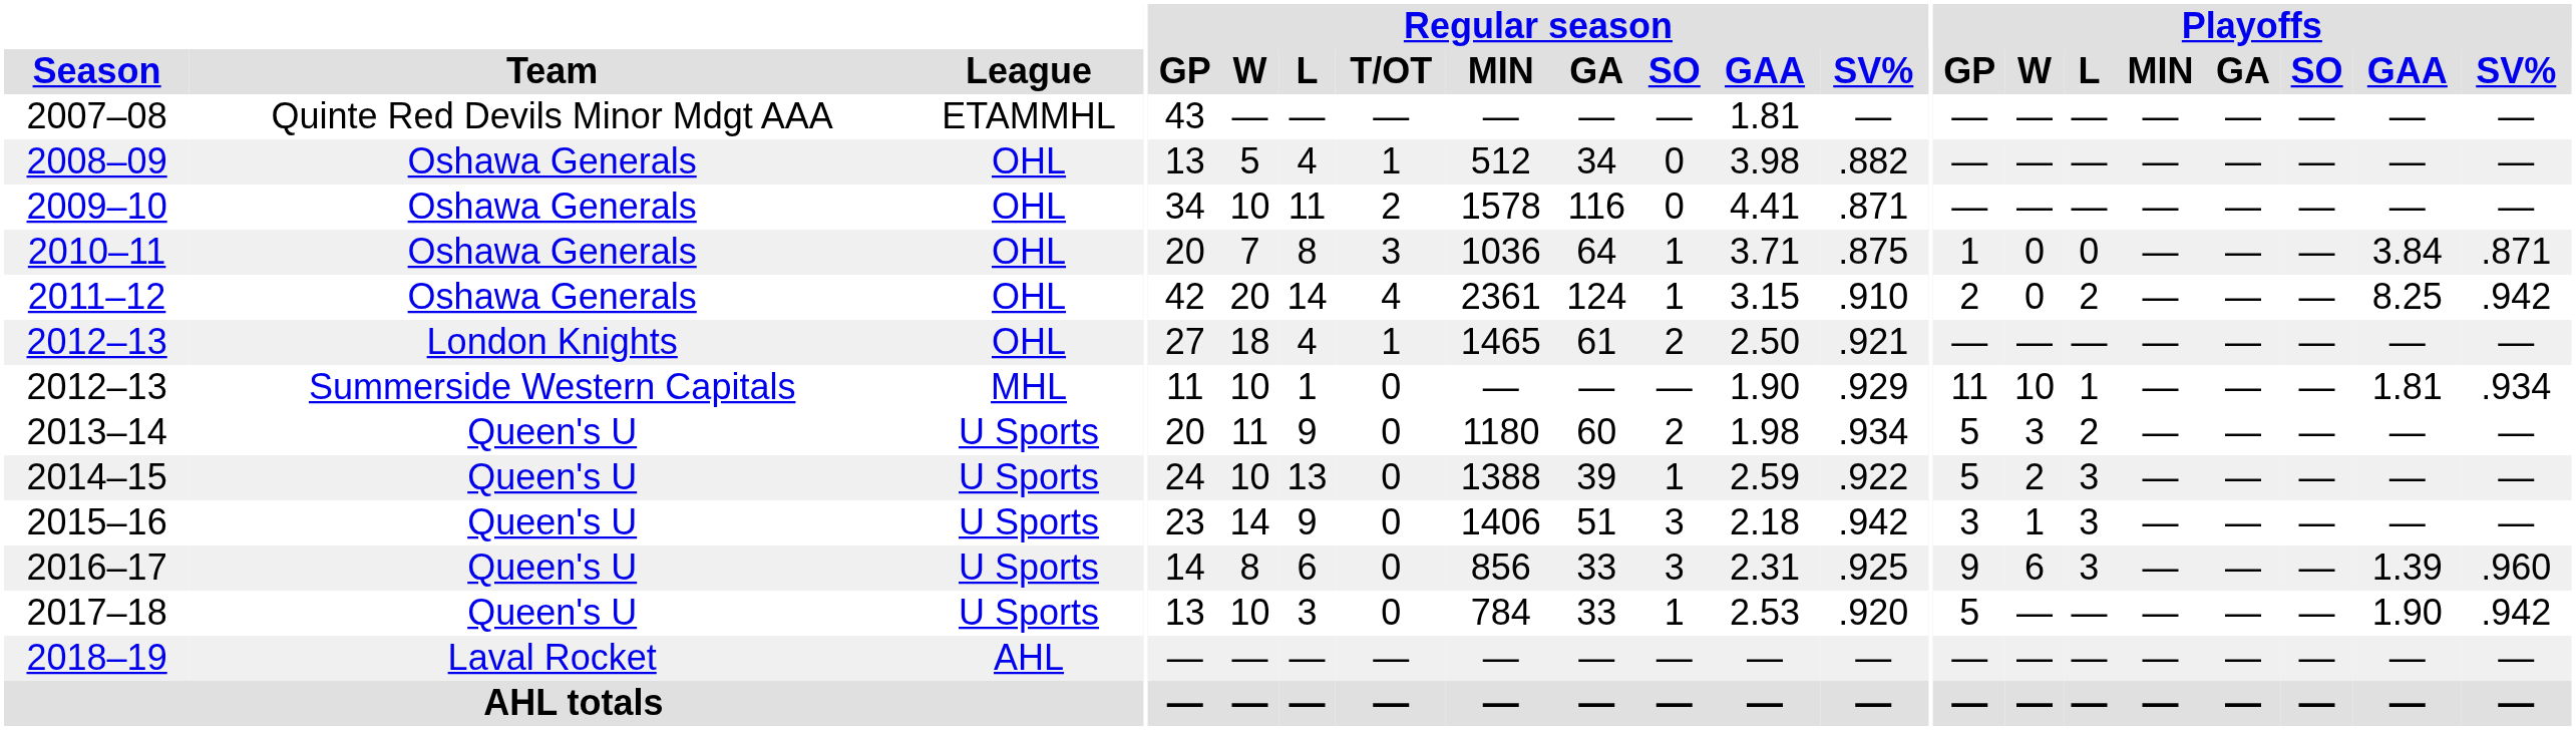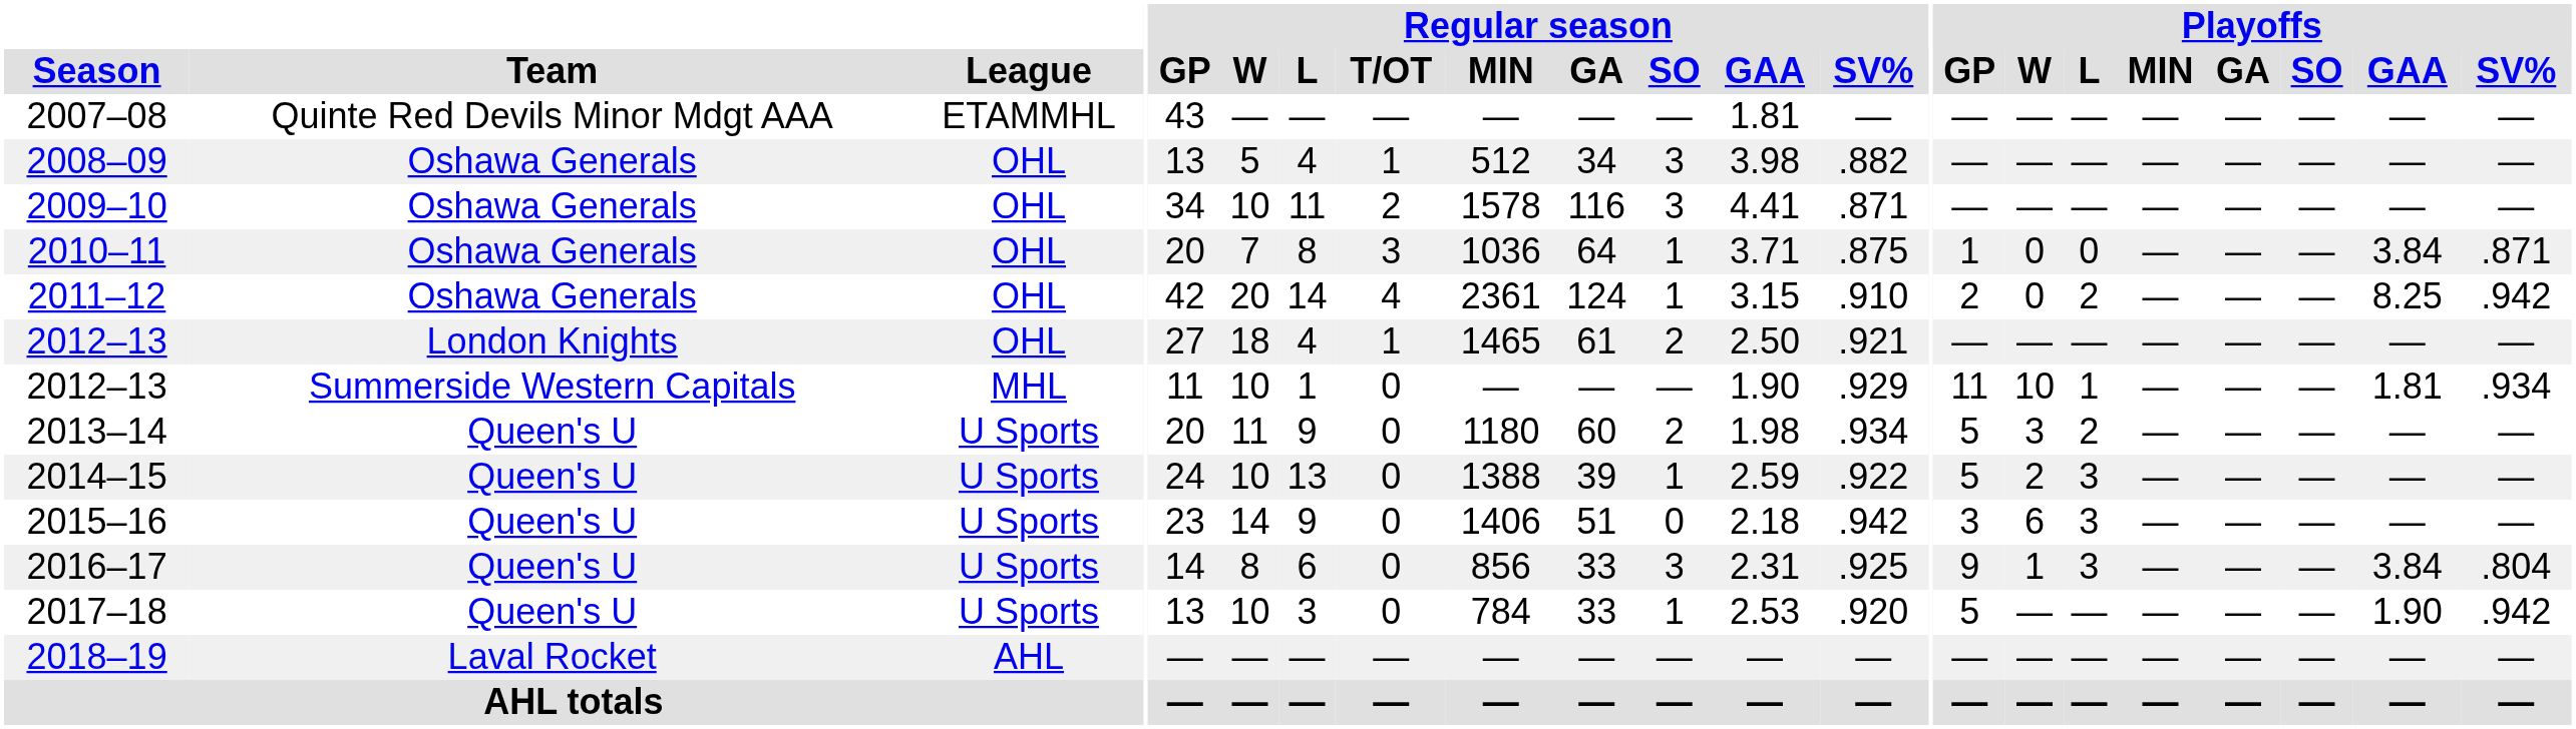2008–09 | Regular season / SO: 0 -> 3
2009–10 | Regular season / SO: 0 -> 3
2015–16 | Regular season / SO: 3 -> 0
2015–16 | Playoffs / W: 1 -> 6
2016–17 | Playoffs / W: 6 -> 1
2016–17 | Playoffs / GAA: 1.39 -> 3.84
2016–17 | Playoffs / SV%: .960 -> .804
